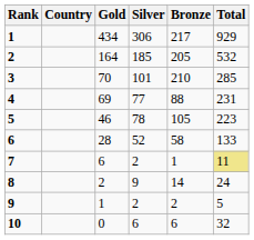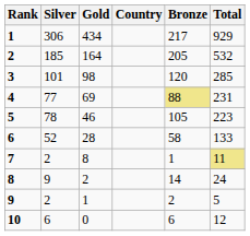columns swapped: Country <-> Silver
3 | Gold: 70 -> 98
3 | Bronze: 210 -> 120
4 | Bronze: no background -> khaki background
7 | Gold: 6 -> 8
10 | Total: 32 -> 12
